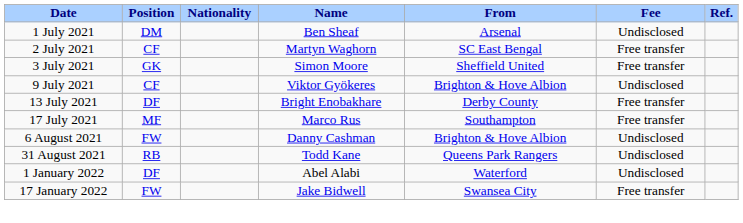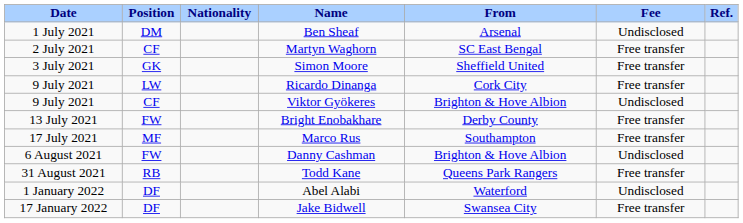+ row: 9 July 2021 | LW | Ricardo Dinanga | Cork City | Free transfer
Bright Enobakhare | Position: DF -> FW
Todd Kane | Fee: Undisclosed -> Free transfer
Jake Bidwell | Position: FW -> DF
